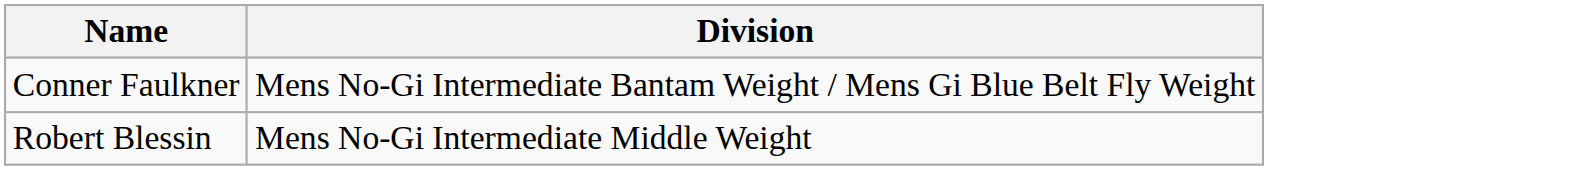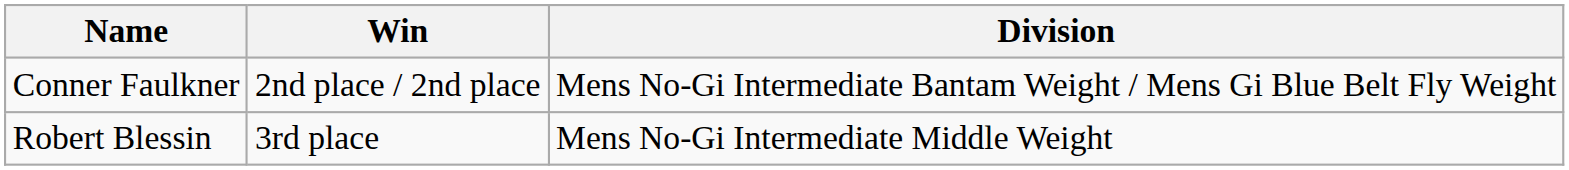+ column: Win | 2nd place / 2nd place | 3rd place
